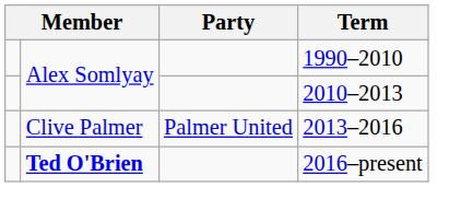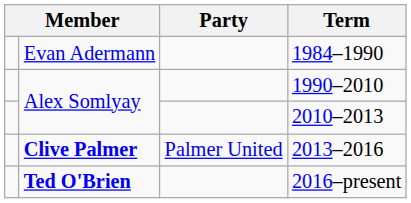+ row: Evan Adermann | 1984–1990
2013–2016 | column 2: normal -> bold
